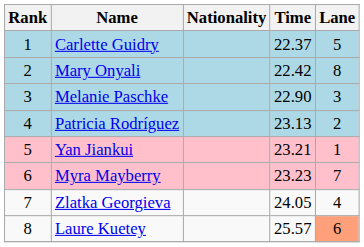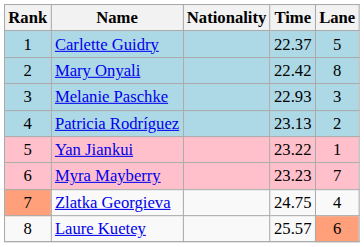Melanie Paschke | Time: 22.90 -> 22.93
Yan Jiankui | Time: 23.21 -> 23.22
Zlatka Georgieva | Rank: no background -> lightsalmon background
Zlatka Georgieva | Time: 24.05 -> 24.75
